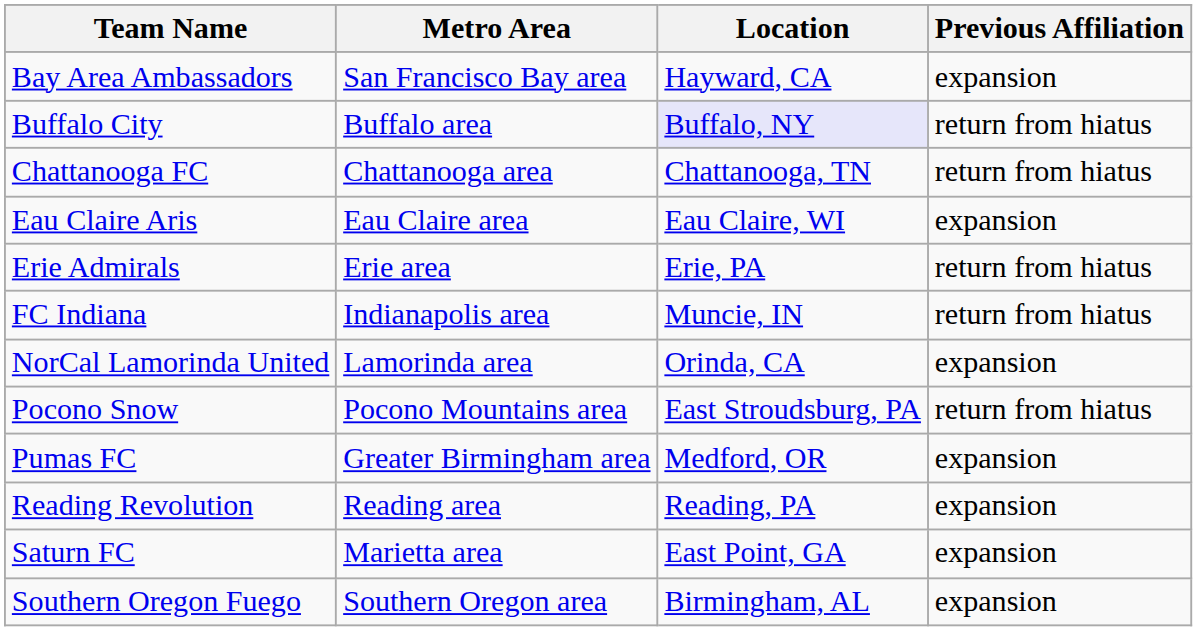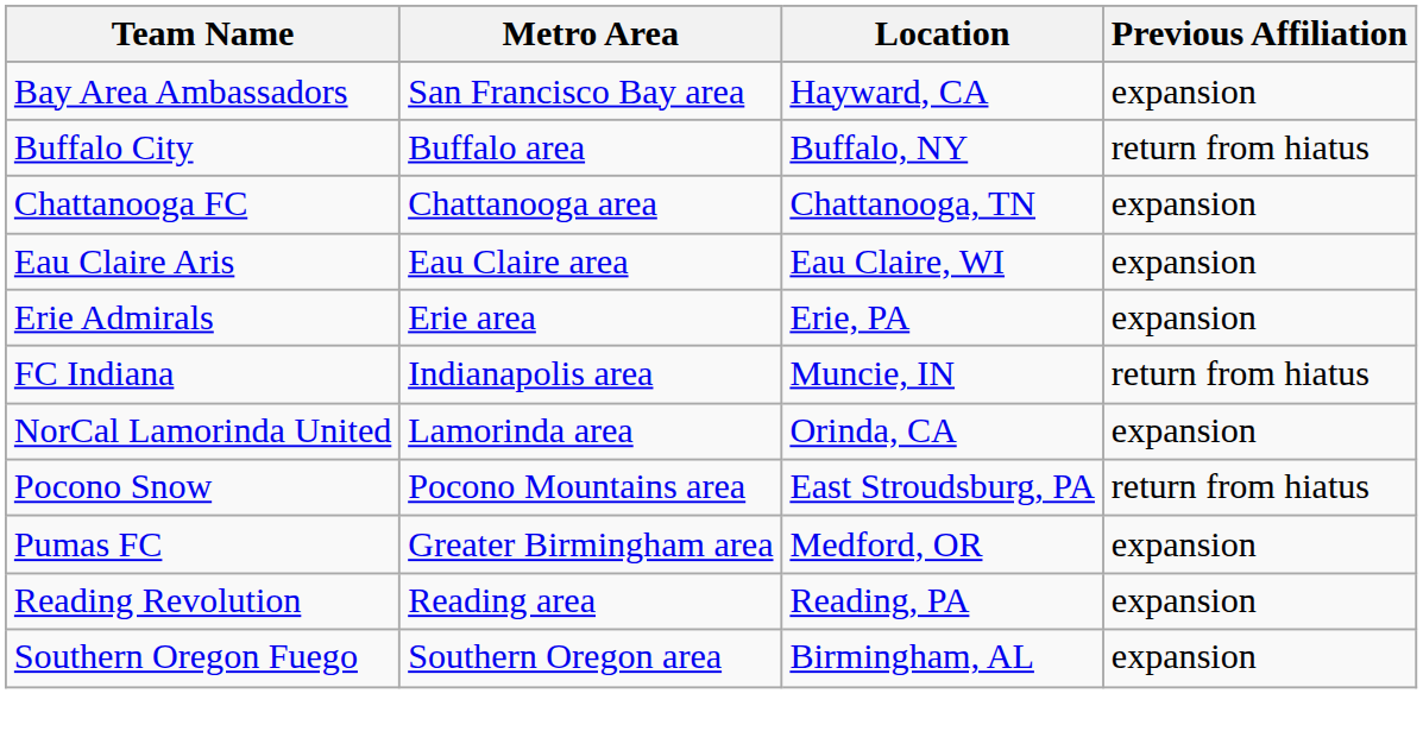Buffalo City | Location: lavender background -> no background
Chattanooga FC | Previous Affiliation: return from hiatus -> expansion
Erie Admirals | Previous Affiliation: return from hiatus -> expansion
- row: Saturn FC | Marietta area | East Point, GA | expansion
